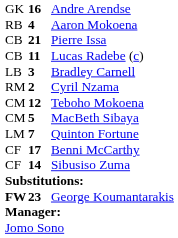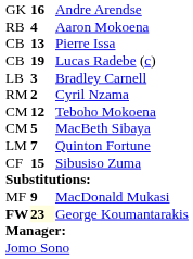Pierre Issa | column 2: 21 -> 13
Lucas Radebe (c) | column 2: 11 -> 19
- row: CF | 17 | Benni McCarthy
Sibusiso Zuma | column 2: 14 -> 15
+ row: MF | 9 | MacDonald Mukasi
George Koumantarakis | column 2: no background -> lightyellow background
